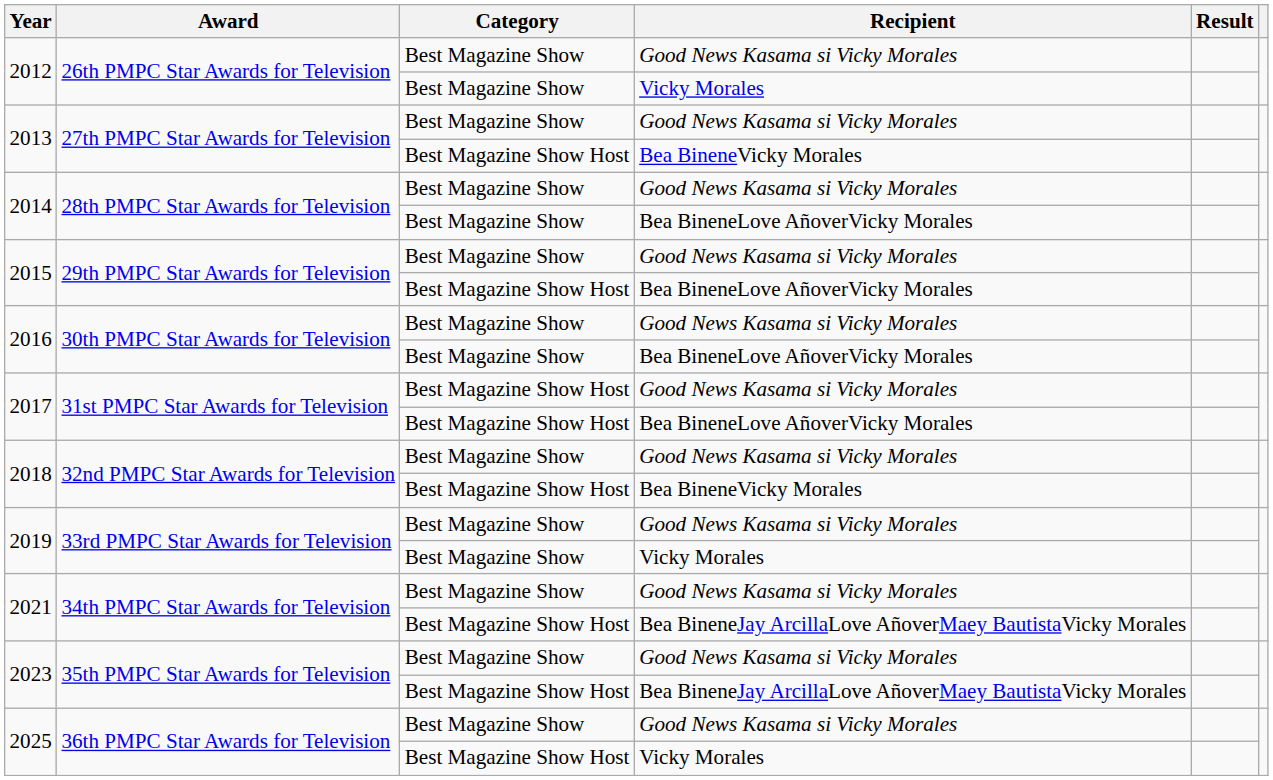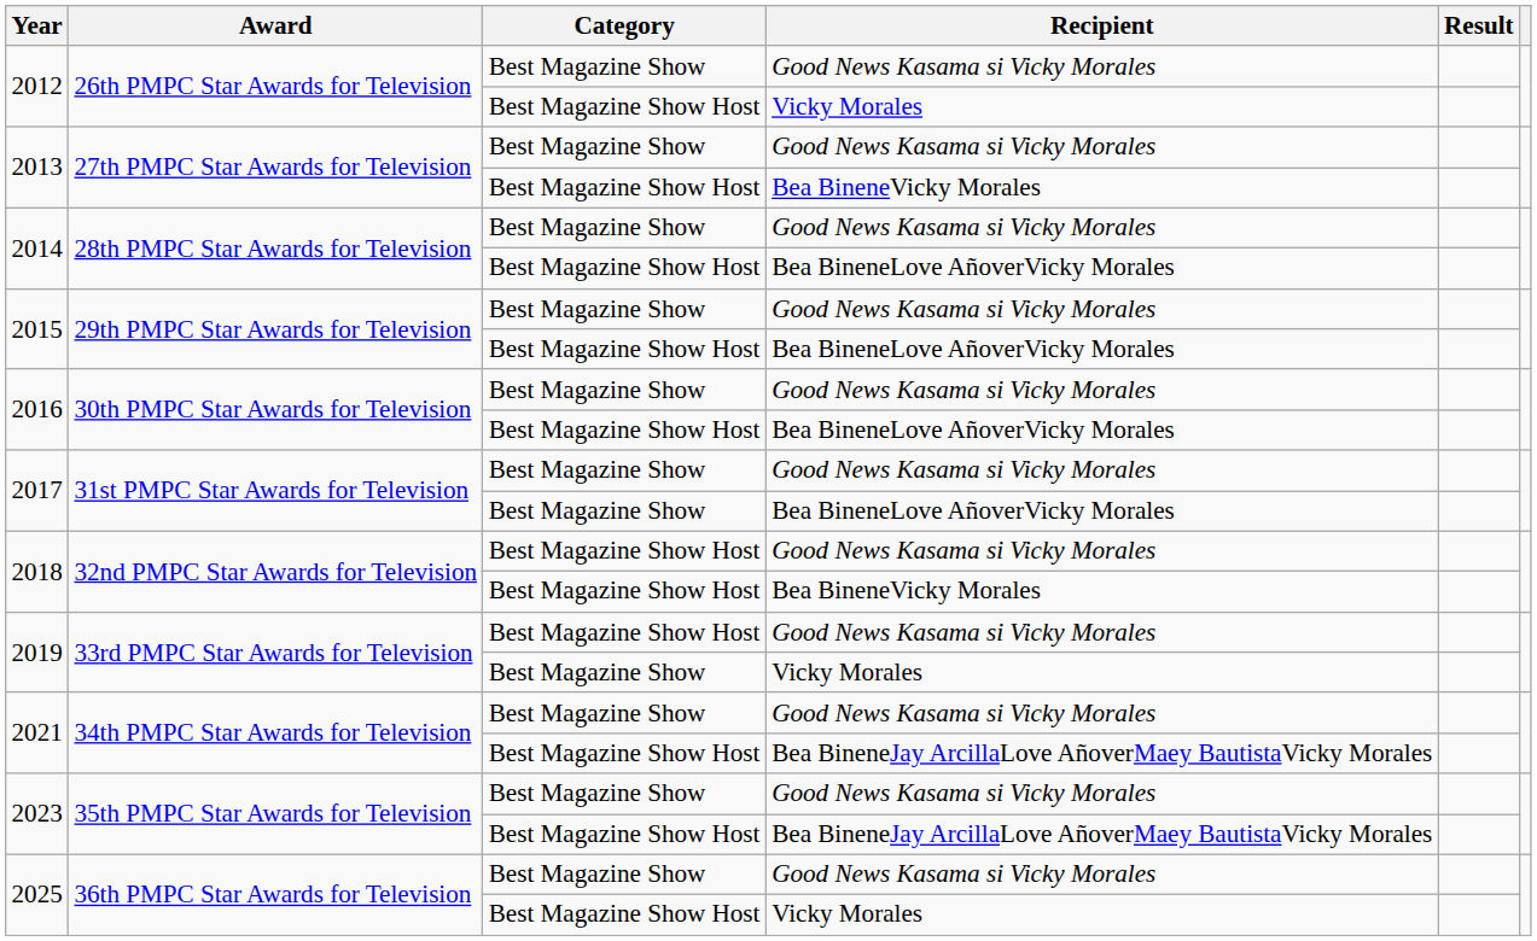2012 / Vicky Morales | Category: Best Magazine Show -> Best Magazine Show Host
2014 / Bea BineneLove AñoverVicky Morales | Category: Best Magazine Show -> Best Magazine Show Host
2016 / Bea BineneLove AñoverVicky Morales | Category: Best Magazine Show -> Best Magazine Show Host
2017 / Good News Kasama si Vicky Morales | Category: Best Magazine Show Host -> Best Magazine Show
2017 / Bea BineneLove AñoverVicky Morales | Category: Best Magazine Show Host -> Best Magazine Show
2018 / Good News Kasama si Vicky Morales | Category: Best Magazine Show -> Best Magazine Show Host
2019 / Good News Kasama si Vicky Morales | Category: Best Magazine Show -> Best Magazine Show Host
